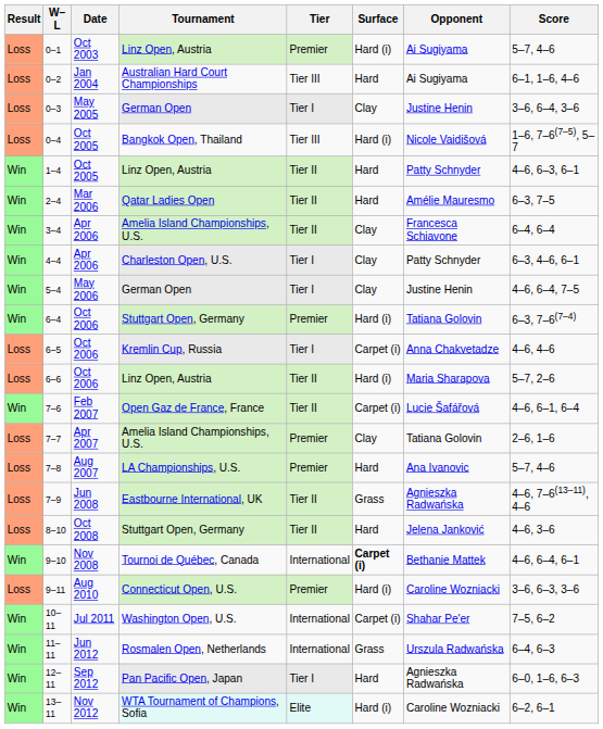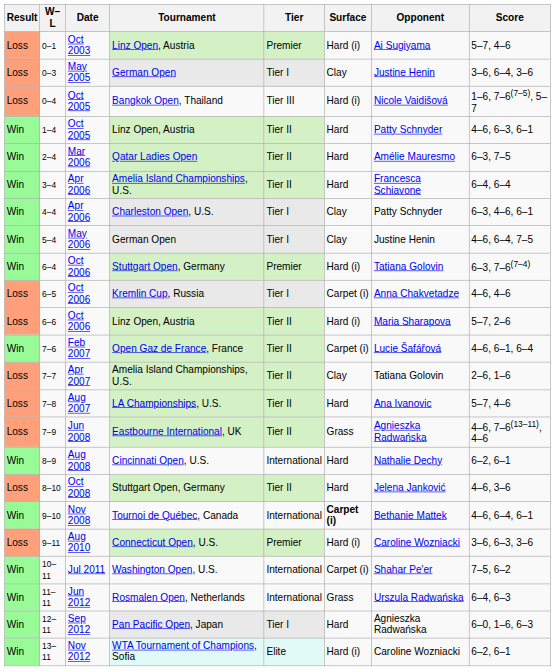- row: Loss | 0–2 | Jan 2004 | Australian Hard Court Championships | Tier III | Hard | Ai Sugiyama | 6–1, 1–6, 4–6
3–4 | Surface: Clay -> Hard
7–7 | Tier: Premier -> Tier II
7–8 | Tier: Premier -> Tier II
+ row: Win | 8–9 | Aug 2008 | Cincinnati Open, U.S. | International | Hard | Nathalie Dechy | 6–2, 6–1
